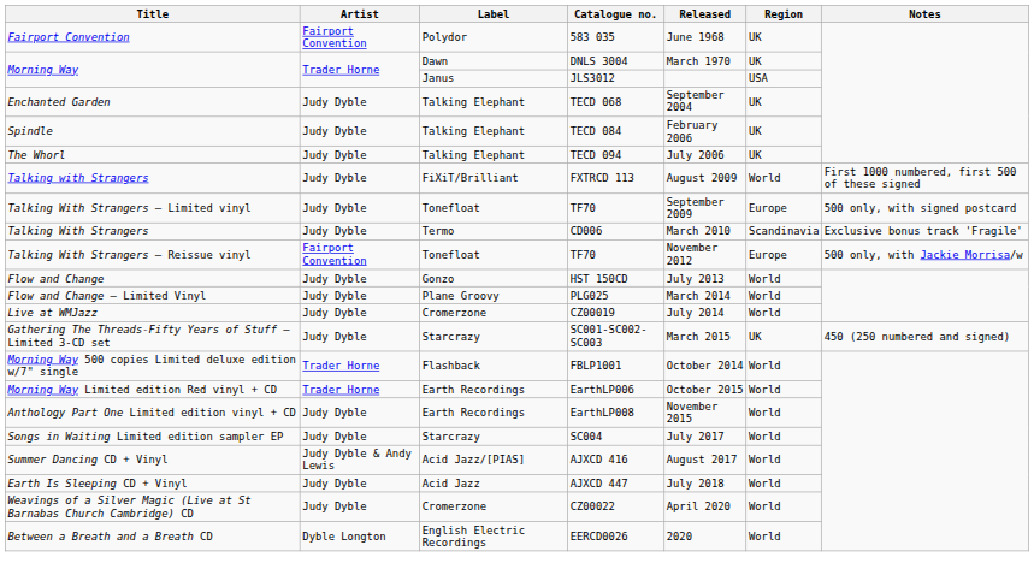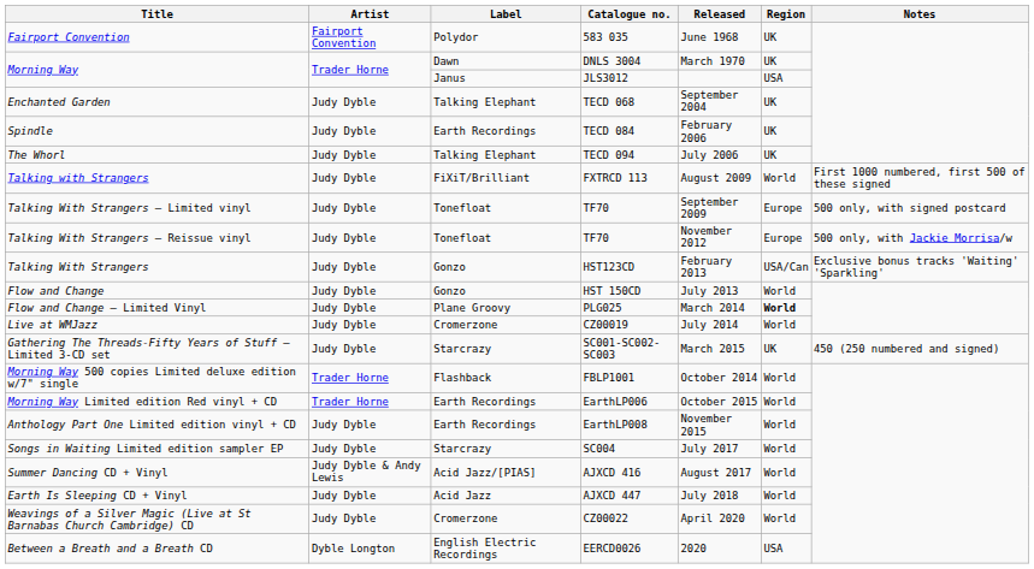TECD 084 | Label: Talking Elephant -> Earth Recordings
- row: Talking With Strangers | Judy Dyble | Termo | CD006 | March 2010 | Scandinavia | Exclusive bonus track 'Fragile'
Talking With Strangers – Reissue vinyl / TF70 | Artist: Fairport Convention -> Judy Dyble
+ row: Talking With Strangers | Judy Dyble | Gonzo | HST123CD | February 2013 | USA/Can | Exclusive bonus tracks 'Waiting' 'Sparkling'
PLG025 | Region: normal -> bold
EERCD0026 | Region: World -> USA
